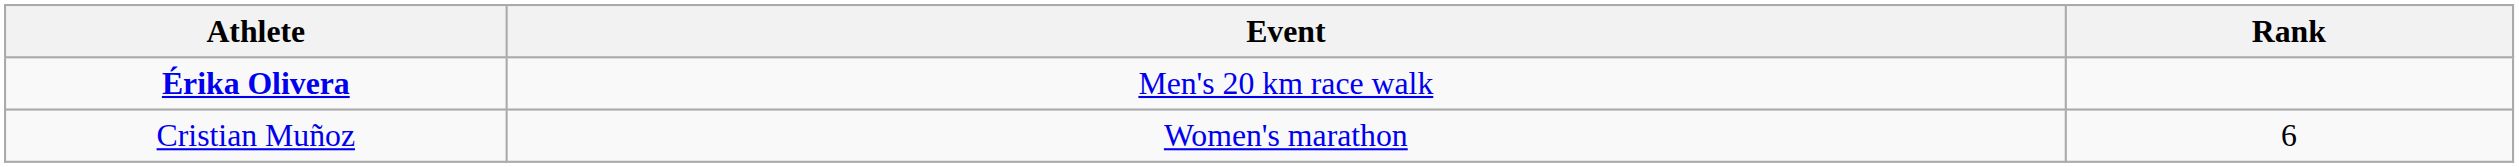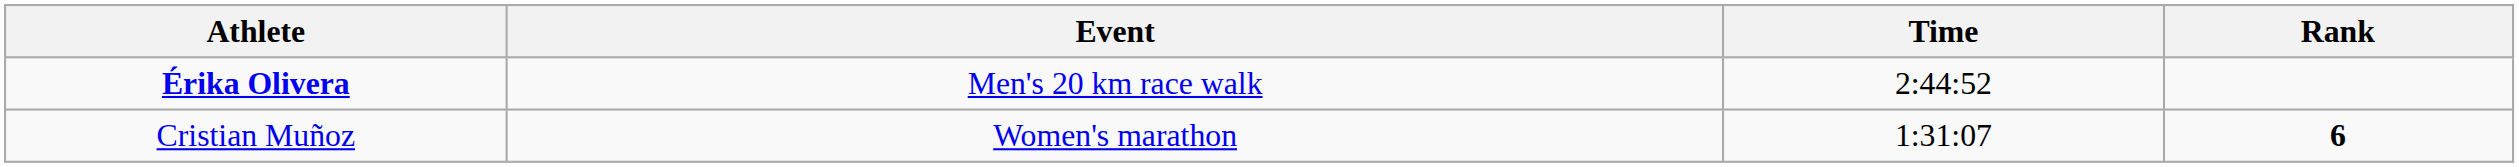+ column: Time | 2:44:52 | 1:31:07
Cristian Muñoz | Rank: normal -> bold
